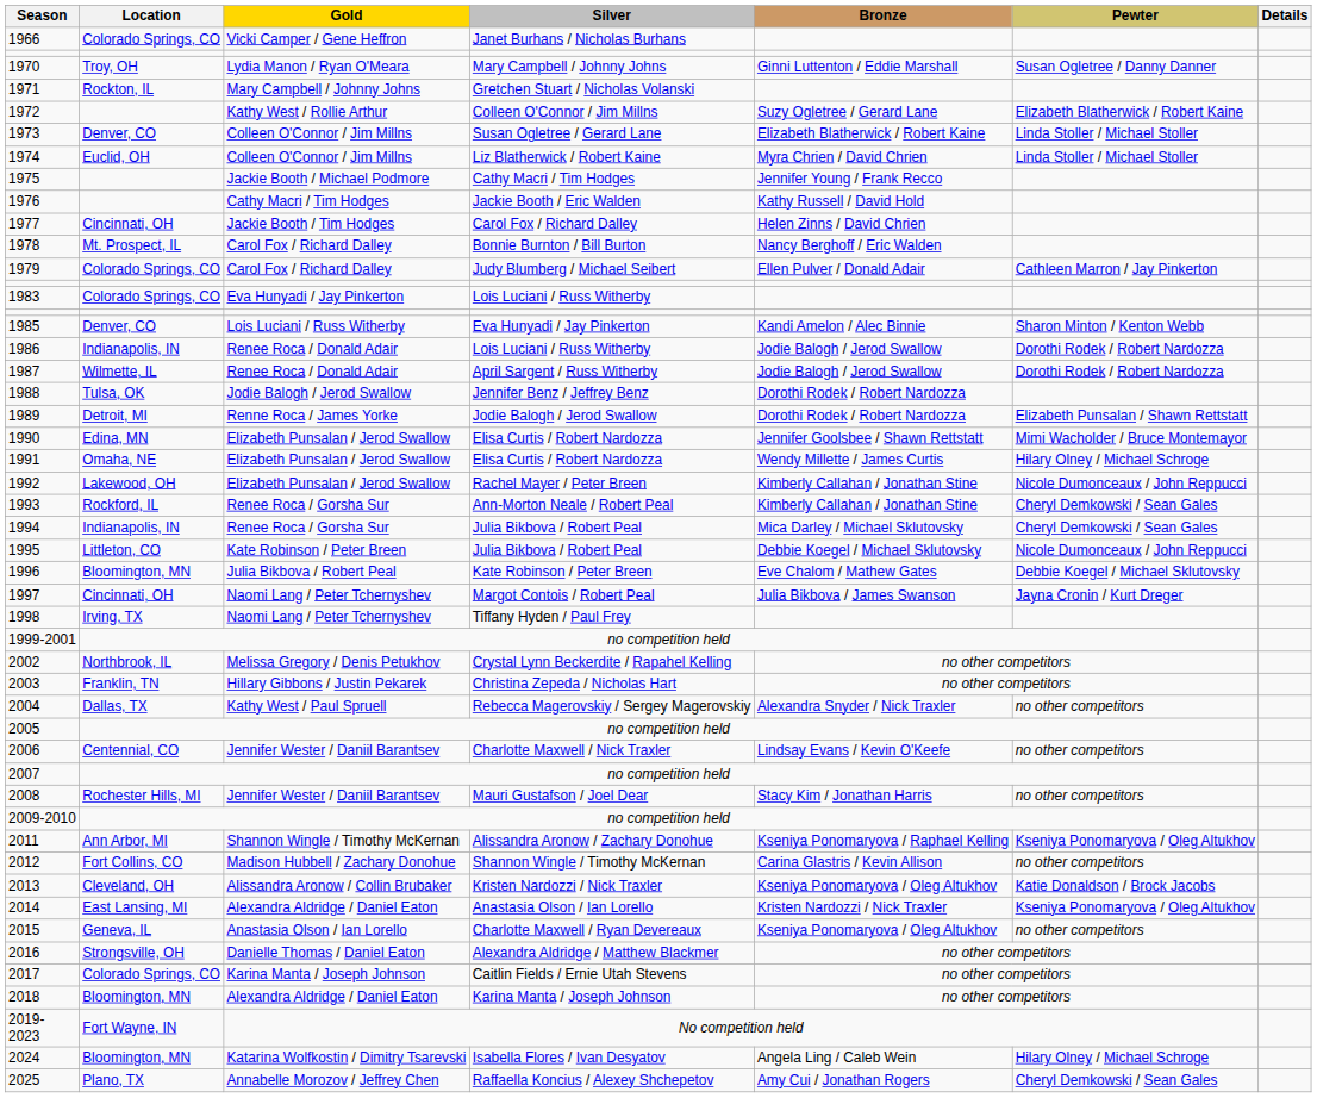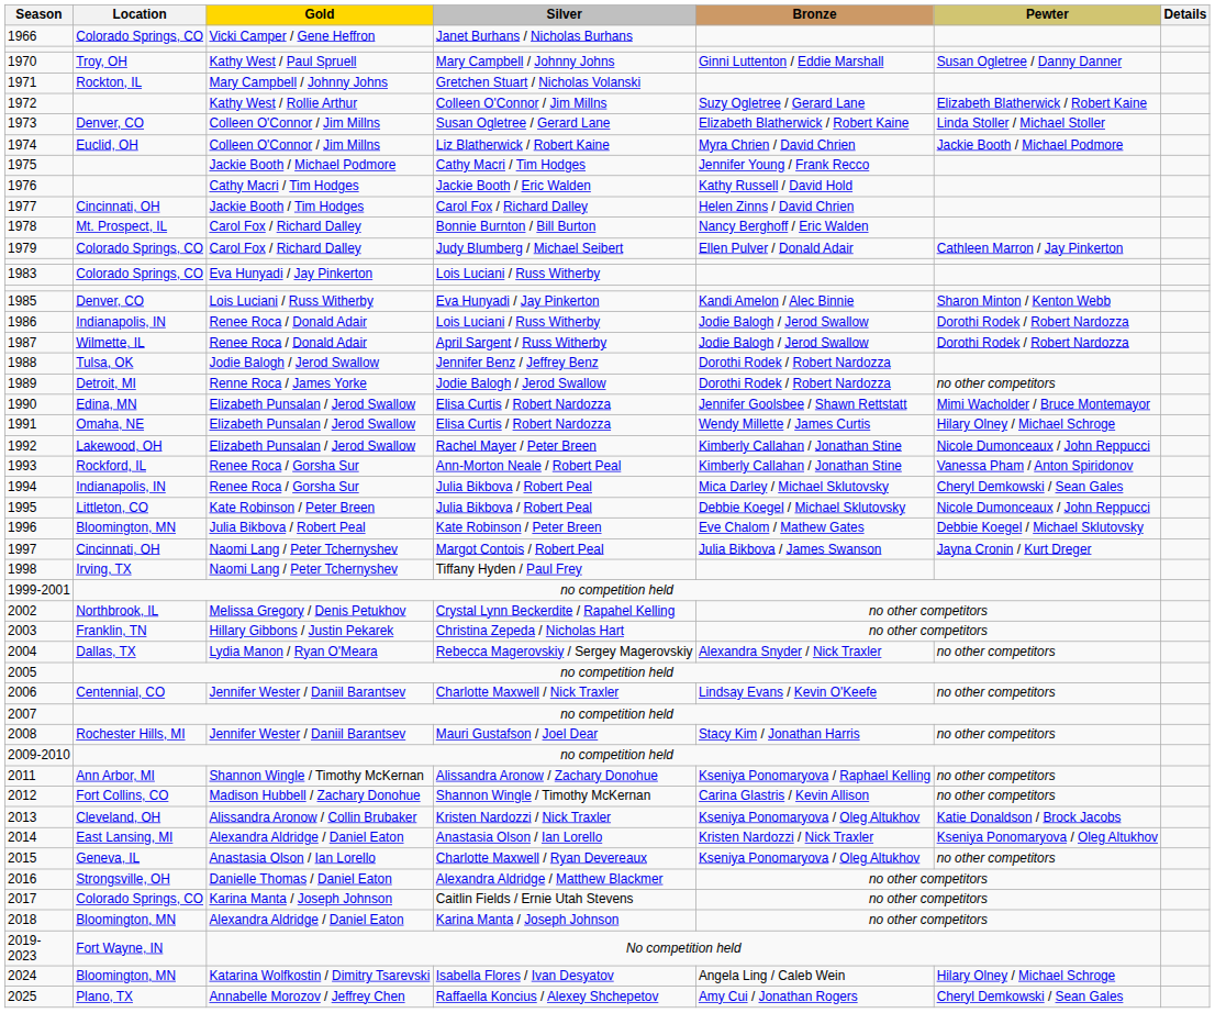1970 | Gold: Lydia Manon / Ryan O'Meara -> Kathy West / Paul Spruell
1974 | Pewter: Linda Stoller / Michael Stoller -> Jackie Booth / Michael Podmore
1989 | Pewter: Elizabeth Punsalan / Shawn Rettstatt -> no other competitors
1993 | Pewter: Cheryl Demkowski / Sean Gales -> Vanessa Pham / Anton Spiridonov
2004 | Gold: Kathy West / Paul Spruell -> Lydia Manon / Ryan O'Meara
2011 | Pewter: Kseniya Ponomaryova / Oleg Altukhov -> no other competitors
